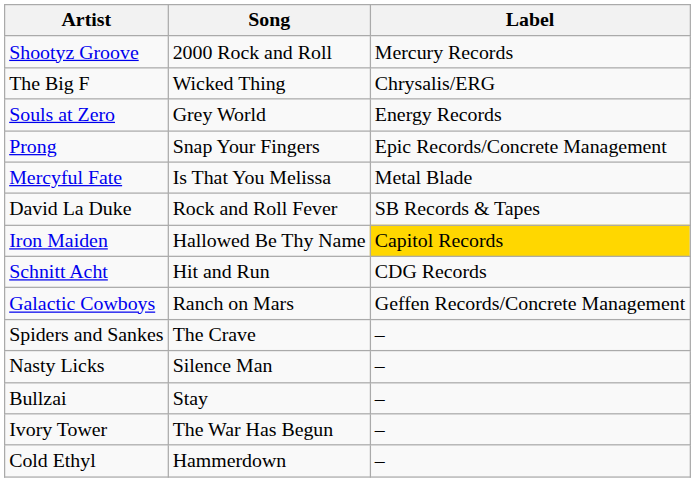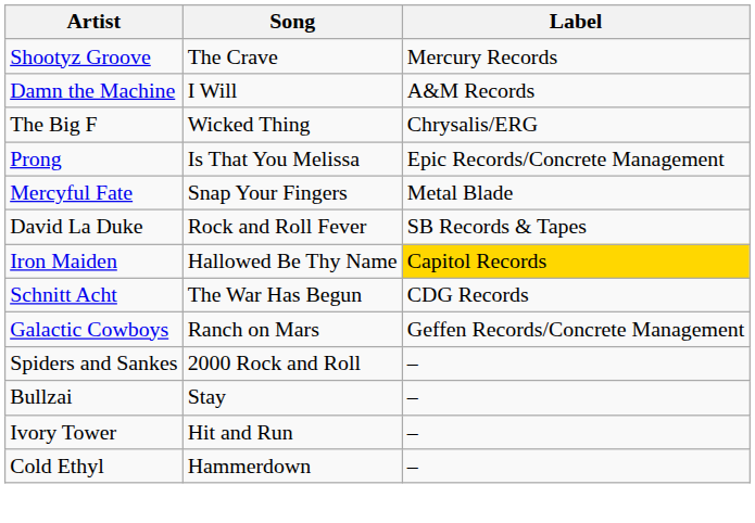Shootyz Groove | Song: 2000 Rock and Roll -> The Crave
+ row: Damn the Machine | I Will | A&M Records
- row: Souls at Zero | Grey World | Energy Records
Prong | Song: Snap Your Fingers -> Is That You Melissa
Mercyful Fate | Song: Is That You Melissa -> Snap Your Fingers
Schnitt Acht | Song: Hit and Run -> The War Has Begun
Spiders and Sankes | Song: The Crave -> 2000 Rock and Roll
- row: Nasty Licks | Silence Man | –
Ivory Tower | Song: The War Has Begun -> Hit and Run
